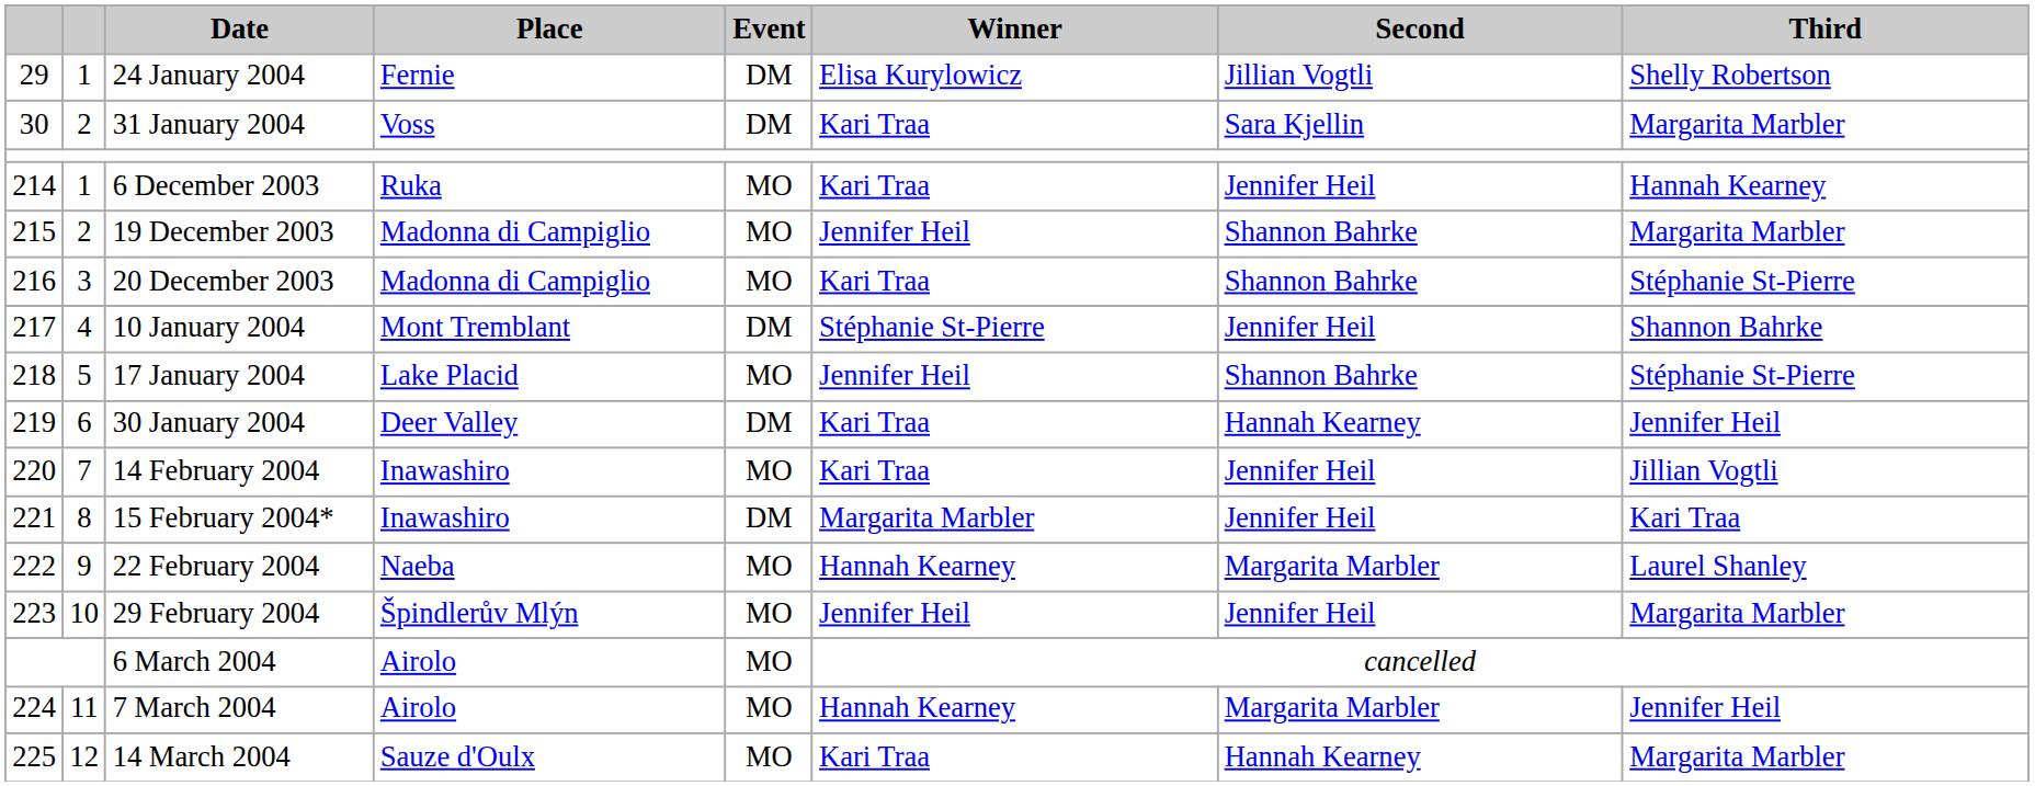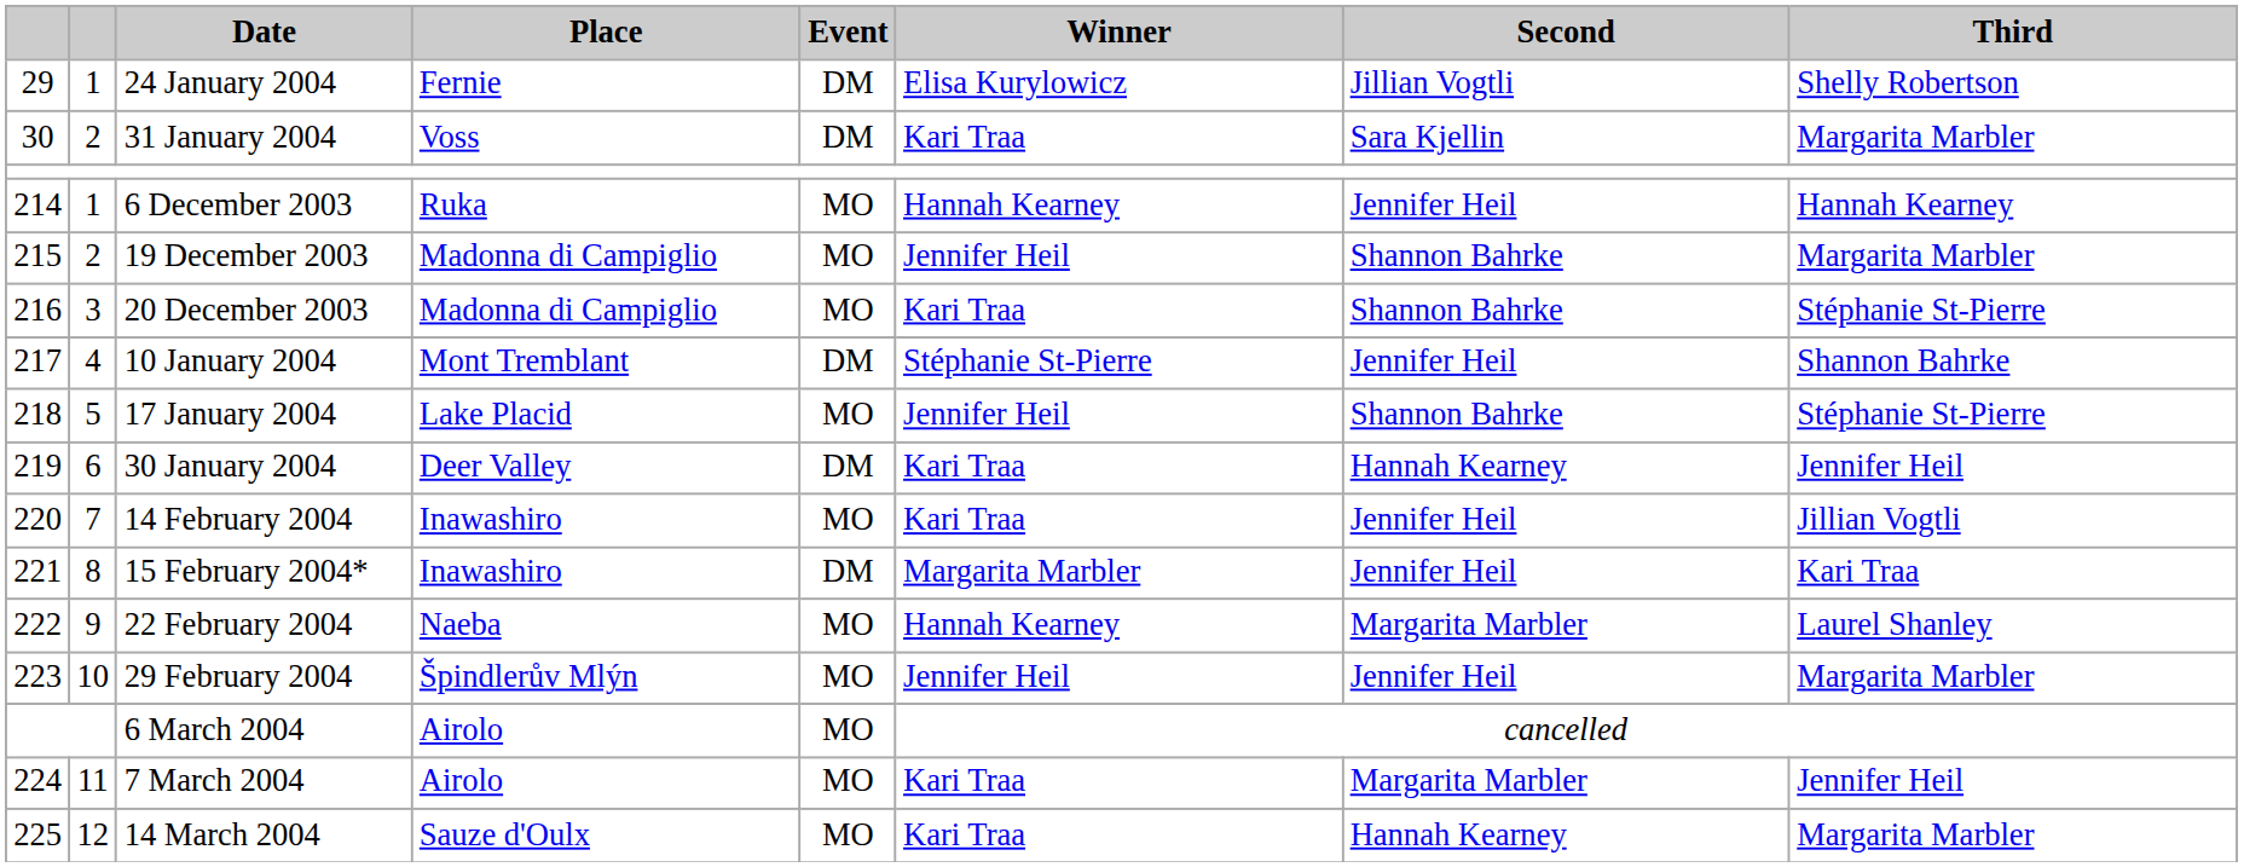6 December 2003 | Winner: Kari Traa -> Hannah Kearney
7 March 2004 | Winner: Hannah Kearney -> Kari Traa
